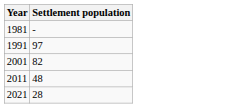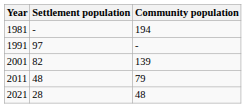+ column: Community population | 194 | - | 139 | 79 | 48
